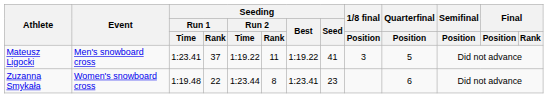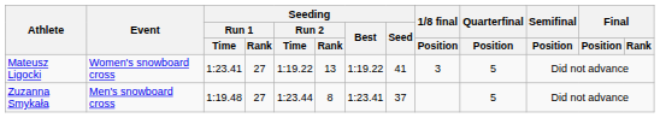Mateusz Ligocki | Event: Men's snowboard cross -> Women's snowboard cross
Mateusz Ligocki | Seeding / Run 1 / Rank: 37 -> 27
Mateusz Ligocki | Seeding / Run 2 / Rank: 11 -> 13
Zuzanna Smykała | Event: Women's snowboard cross -> Men's snowboard cross
Zuzanna Smykała | Seeding / Run 1 / Rank: 22 -> 27
Zuzanna Smykała | Seeding / Seed: 23 -> 37
Zuzanna Smykała | Quarterfinal / Position: 6 -> 5
